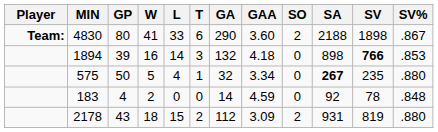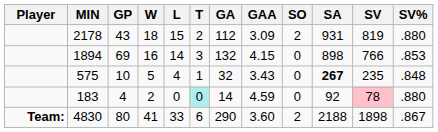rows swapped: 2178 <-> 4830
1894 | GP: 39 -> 69
1894 | GAA: 4.18 -> 4.15
1894 | SV: bold -> normal
575 | GP: 50 -> 10
575 | GAA: 3.34 -> 3.43
575 | SV%: .880 -> .848
183 | T: no background -> paleturquoise background
183 | SV: no background -> pink background
183 | SV%: .848 -> .880
